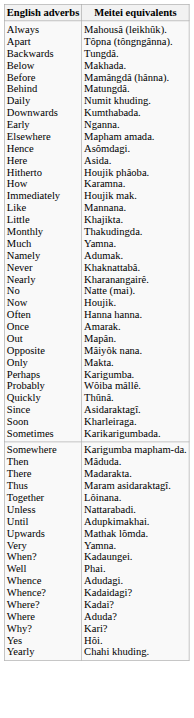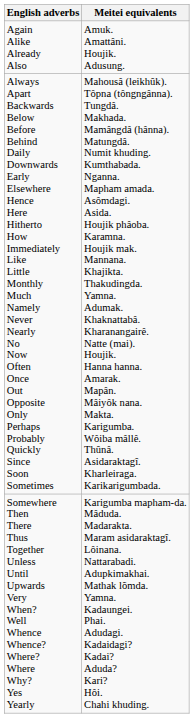+ row: Again Alike Already Also | Amuk. Amattâni. Houjik. Adusung.
